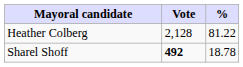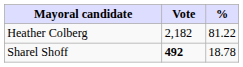Heather Colberg | Vote: 2,128 -> 2,182
